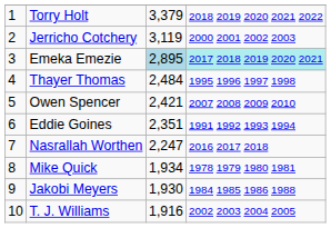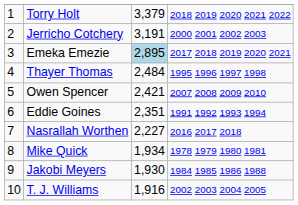Jerricho Cotchery | column 3: 3,119 -> 3,191
Emeka Emezie | column 4: paleturquoise background -> no background
Nasrallah Worthen | column 3: 2,247 -> 2,227
